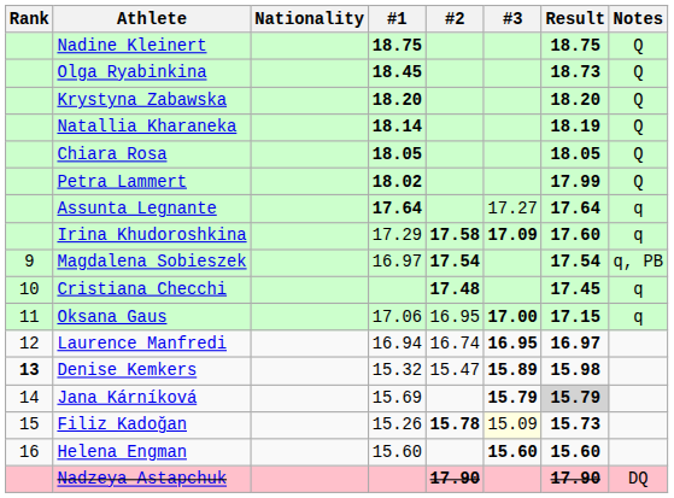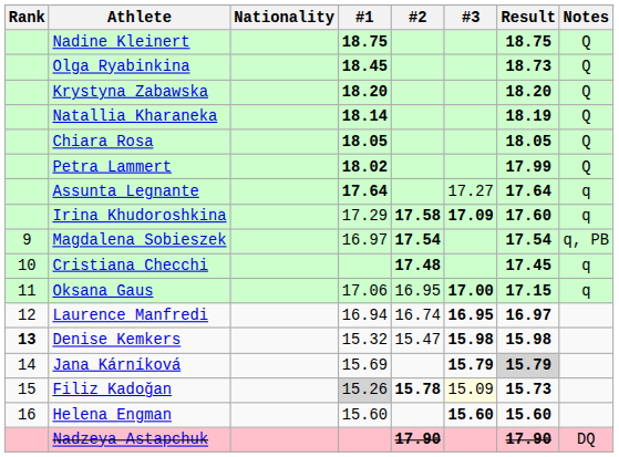Denise Kemkers | #3: 15.89 -> 15.98
Filiz Kadoğan | #1: no background -> lightgrey background
